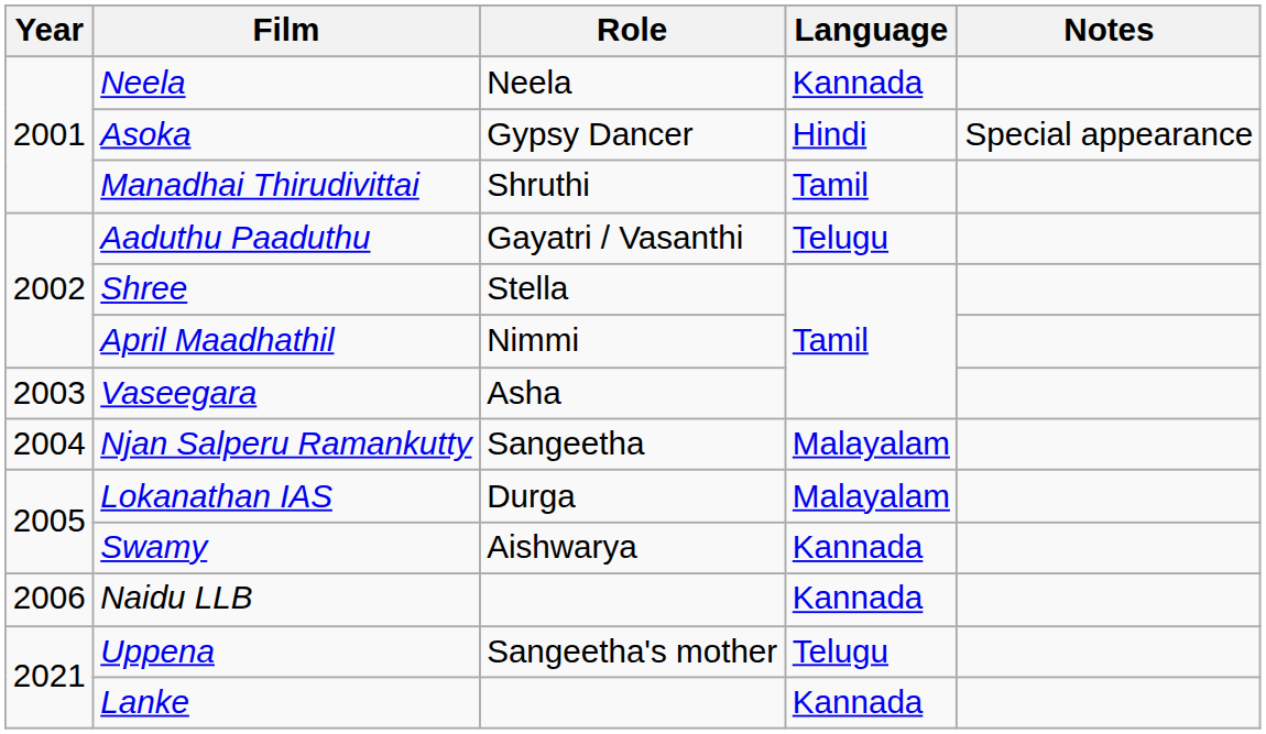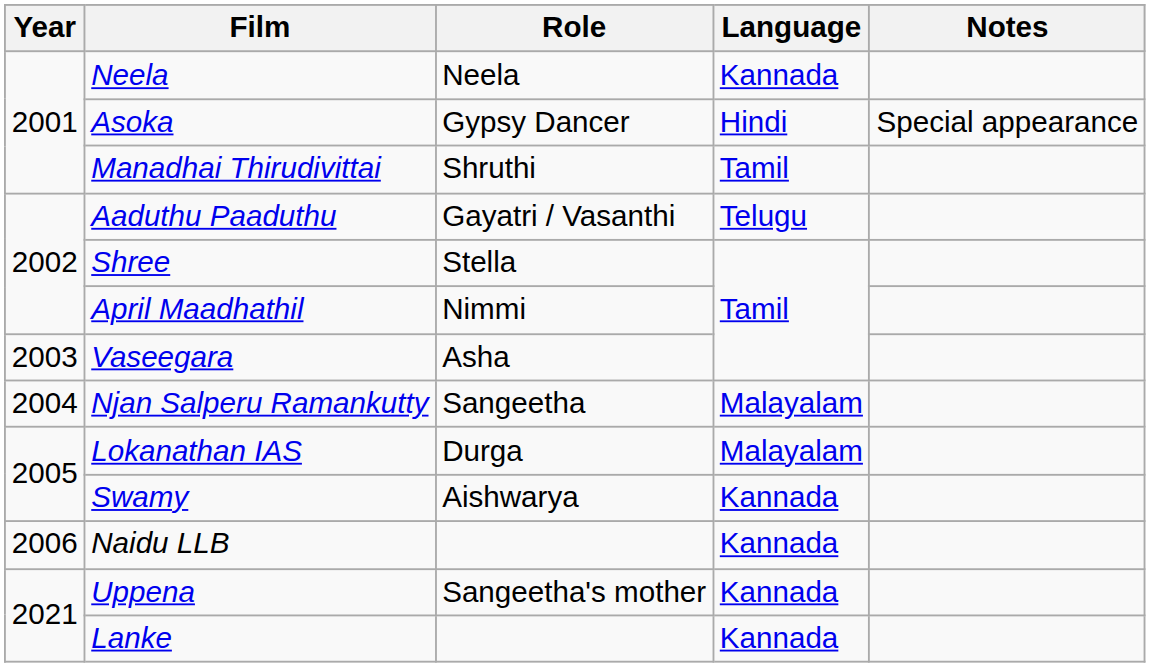Uppena | Language: Telugu -> Kannada
